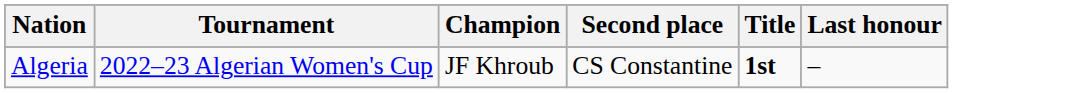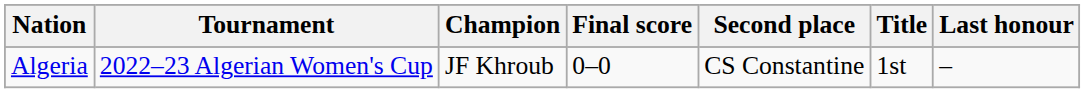+ column: Final score | 0–0
Algeria | Title: bold -> normal
